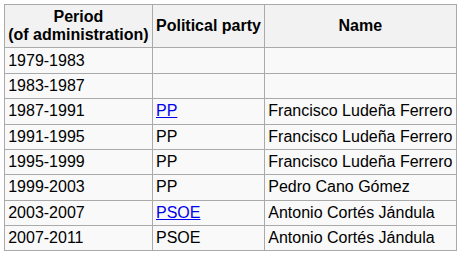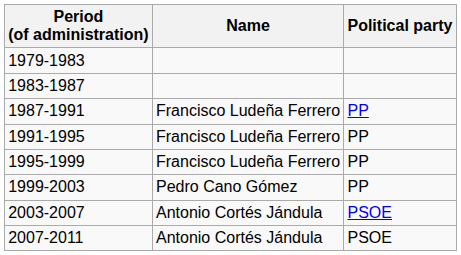columns swapped: Name <-> Political party
